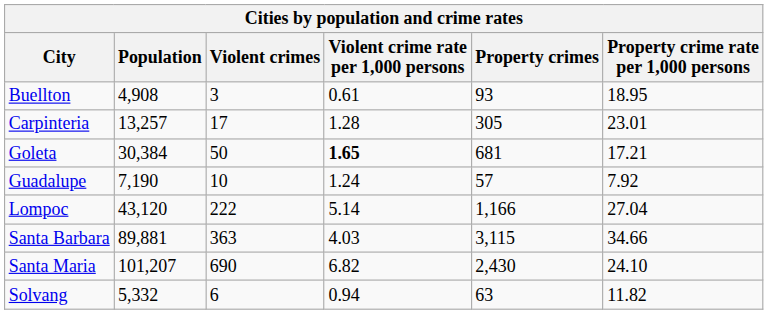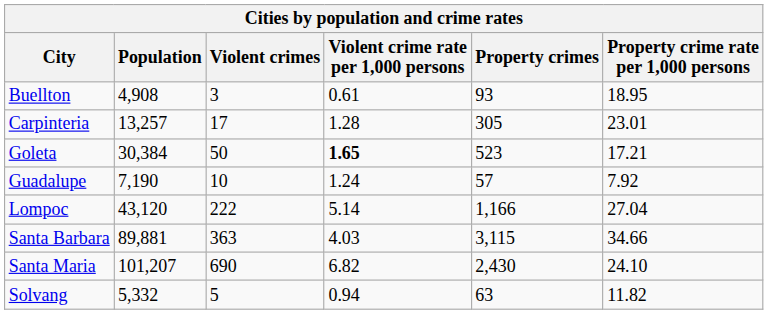Goleta | Property crimes: 681 -> 523
Solvang | Violent crimes: 6 -> 5
